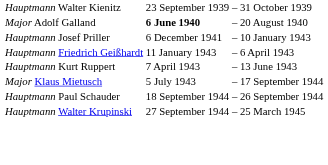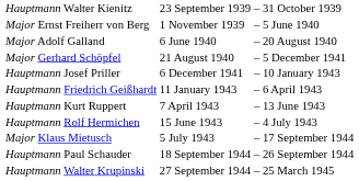+ row: Major Ernst Freiherr von Berg | 1 November 1939 | – | 5 June 1940
Major Adolf Galland | column 2: bold -> normal
+ row: Major Gerhard Schöpfel | 21 August 1940 | – | 5 December 1941
+ row: Hauptmann Rolf Hermichen | 15 June 1943 | – | 4 July 1943
